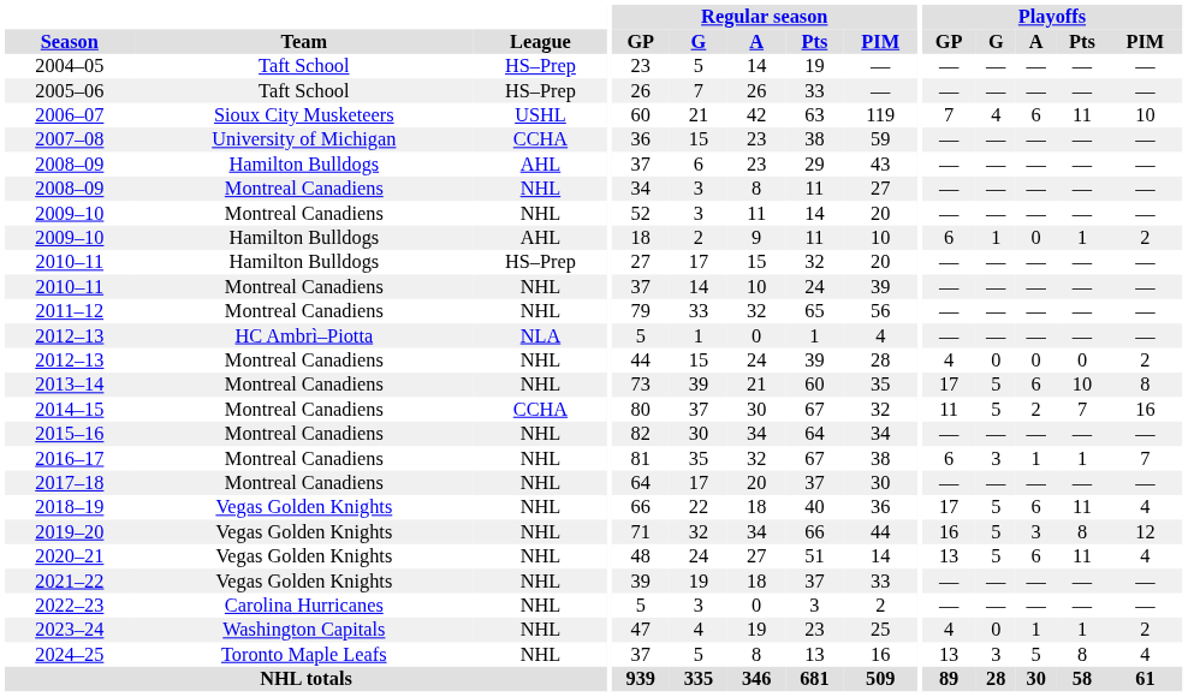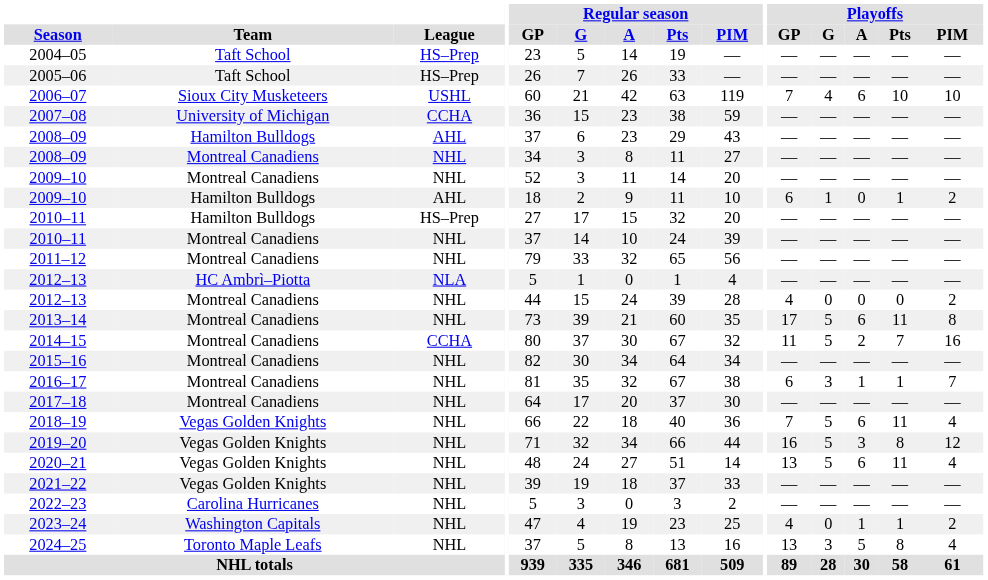2006–07 | Playoffs / Pts: 11 -> 10
2013–14 | Playoffs / Pts: 10 -> 11
2018–19 | Playoffs / GP: 17 -> 7
